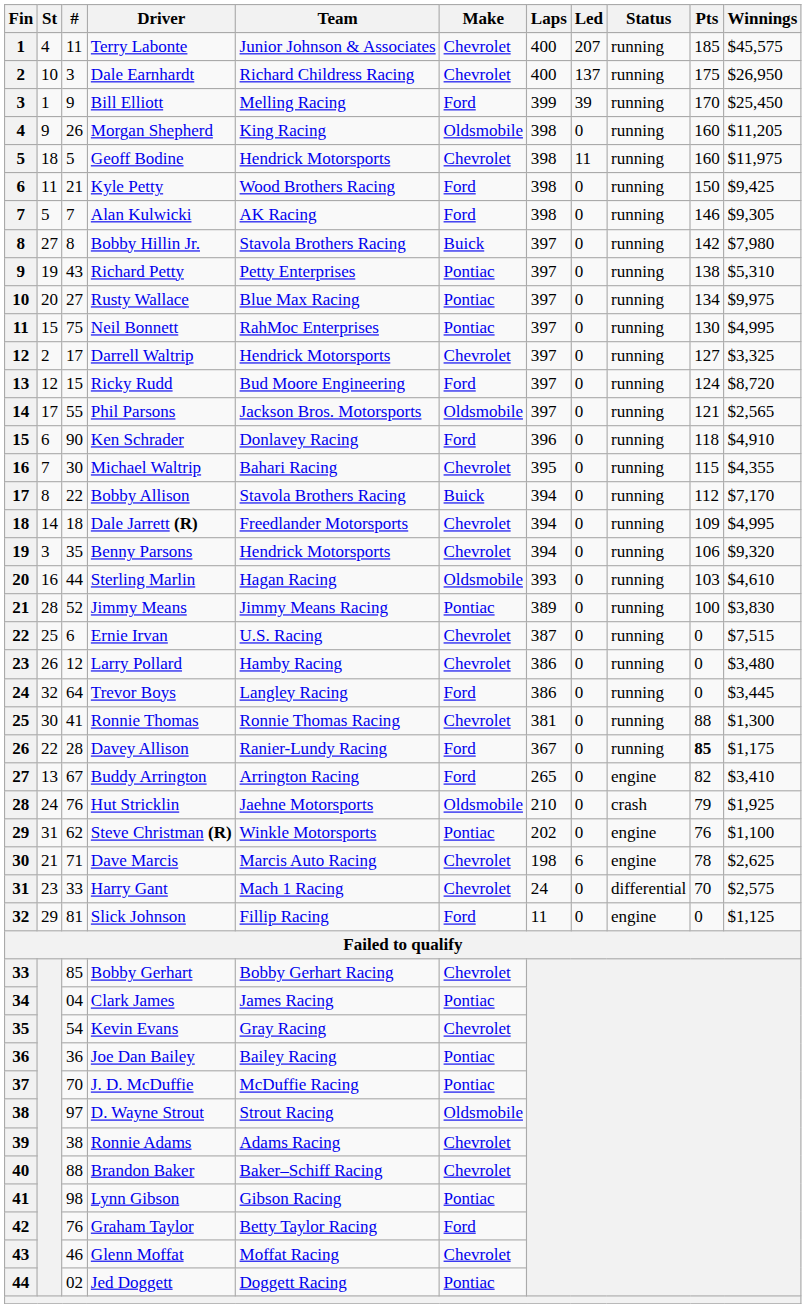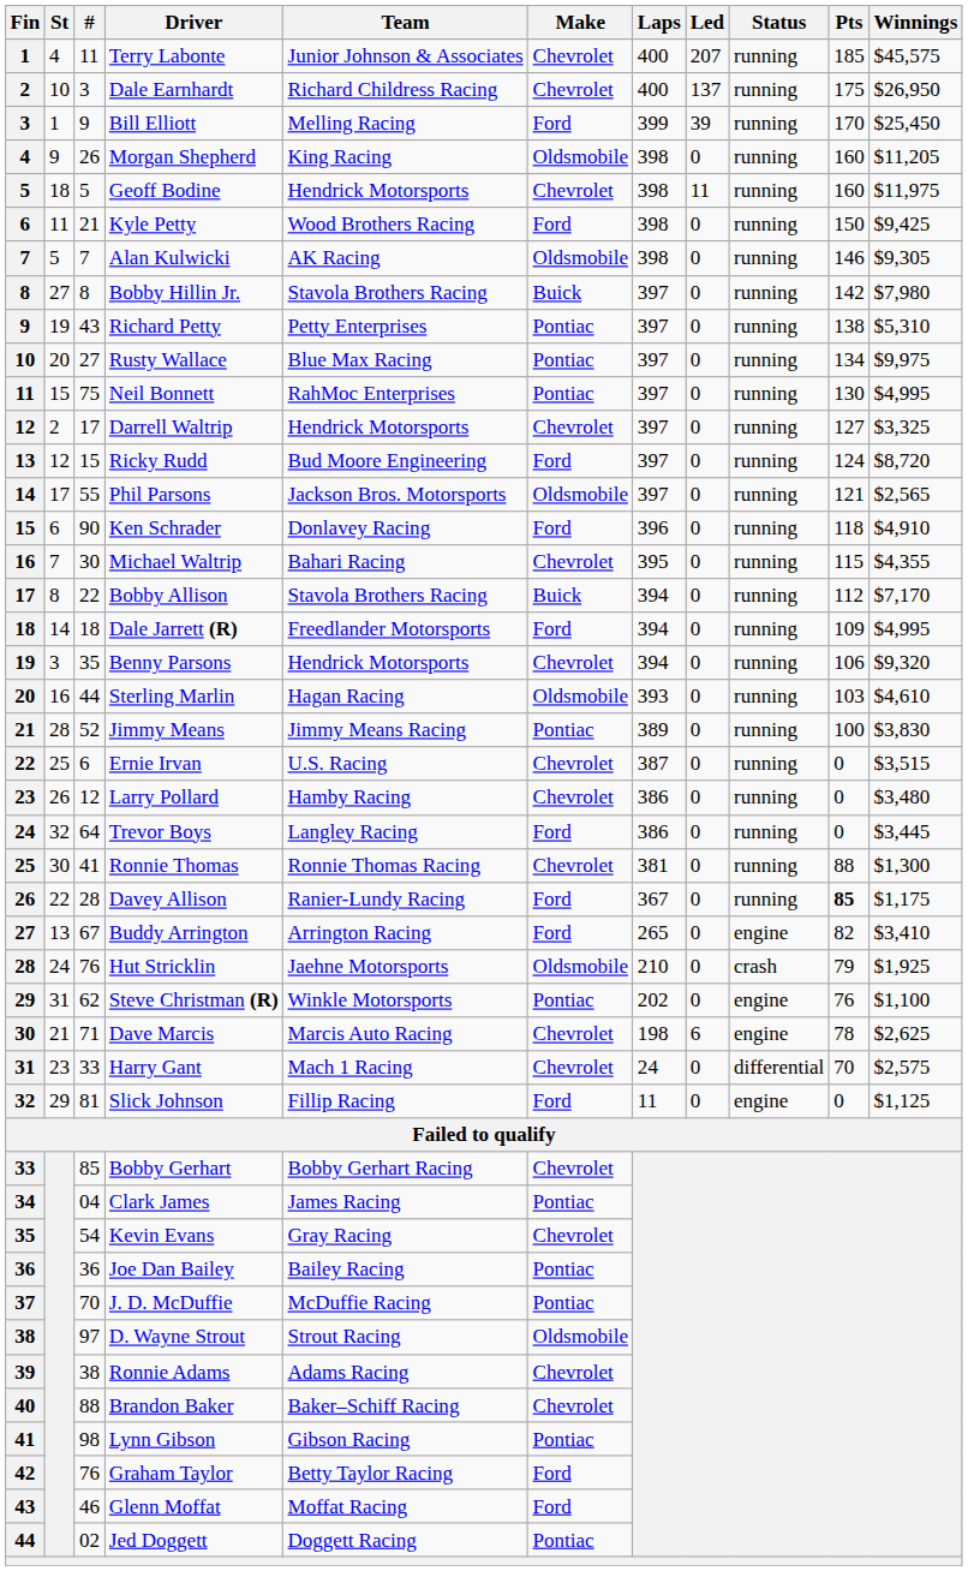Alan Kulwicki | Make: Ford -> Oldsmobile
Dale Jarrett (R) | Make: Chevrolet -> Ford
Ernie Irvan | Winnings: $7,515 -> $3,515
Glenn Moffat | Make: Chevrolet -> Ford
